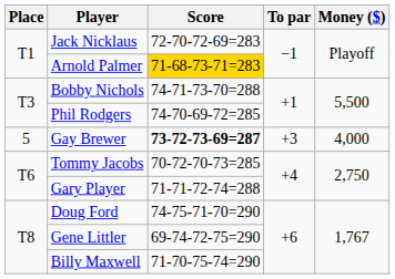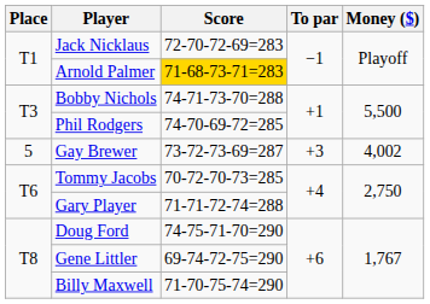Gay Brewer | Score: bold -> normal
Gay Brewer | Money ($): 4,000 -> 4,002
